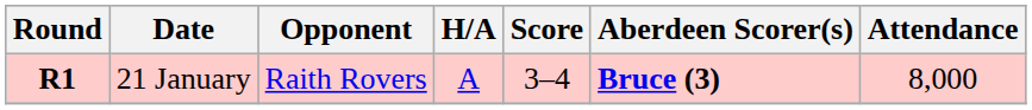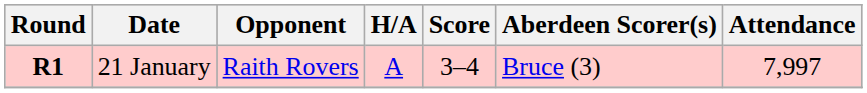21 January | Aberdeen Scorer(s): bold -> normal
21 January | Attendance: 8,000 -> 7,997
